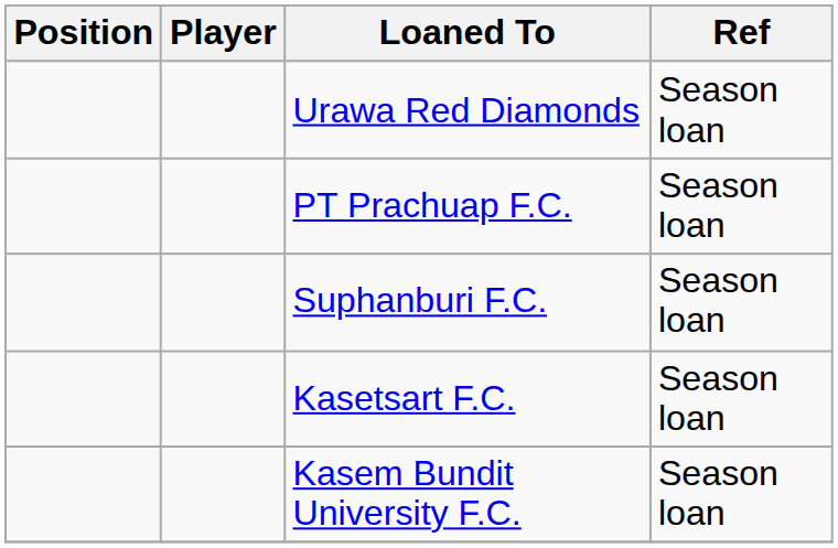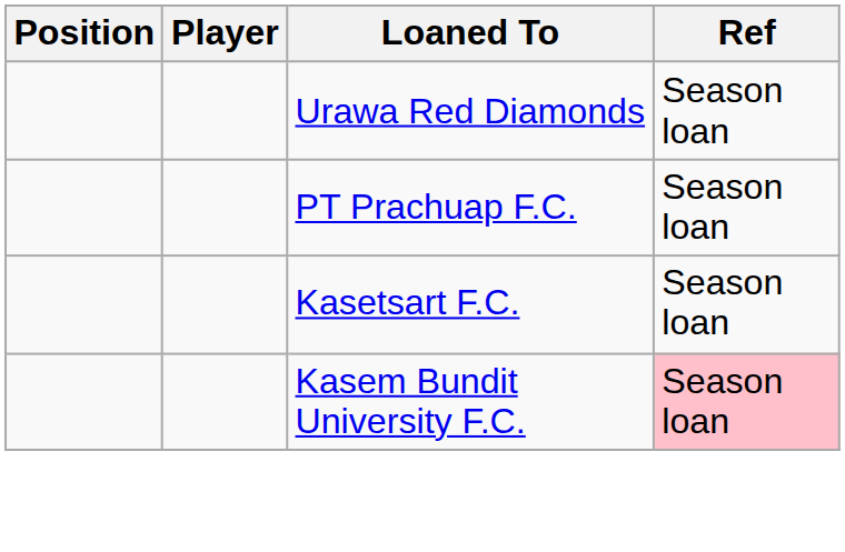- row: Suphanburi F.C. | Season loan
Kasem Bundit University F.C. | Ref: no background -> pink background
